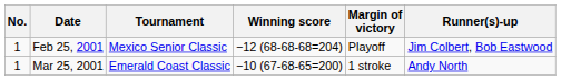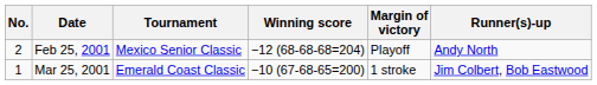Feb 25, 2001 | No.: 1 -> 2
Feb 25, 2001 | Runner(s)-up: Jim Colbert, Bob Eastwood -> Andy North
Mar 25, 2001 | Runner(s)-up: Andy North -> Jim Colbert, Bob Eastwood
